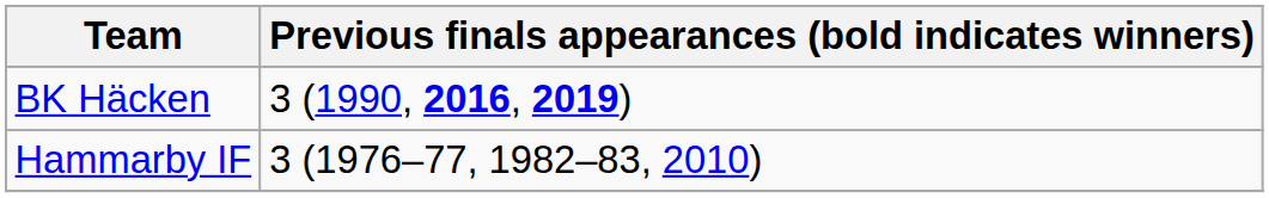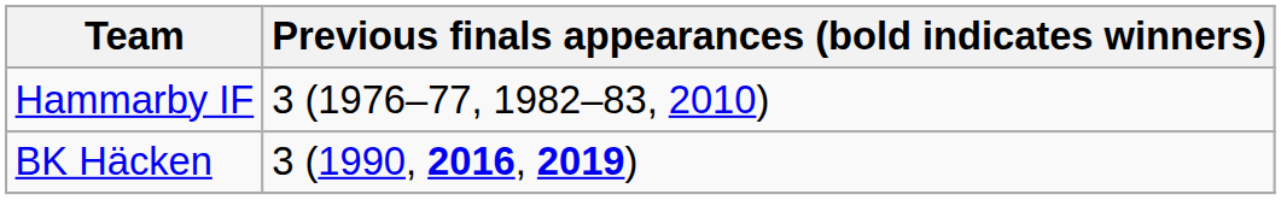rows swapped: Hammarby IF <-> BK Häcken
